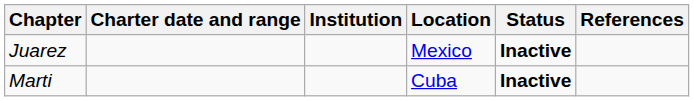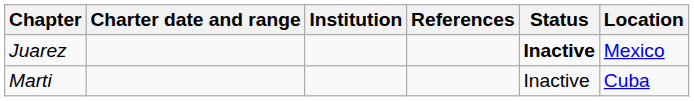columns swapped: Location <-> References
Marti | Status: bold -> normal
